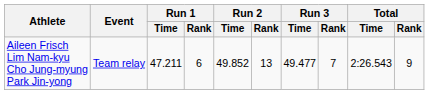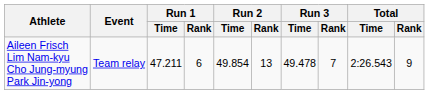Aileen Frisch Lim Nam-kyu Cho Jung-myung Park Jin-yong | Run 2 / Time: 49.852 -> 49.854
Aileen Frisch Lim Nam-kyu Cho Jung-myung Park Jin-yong | Run 3 / Time: 49.477 -> 49.478
